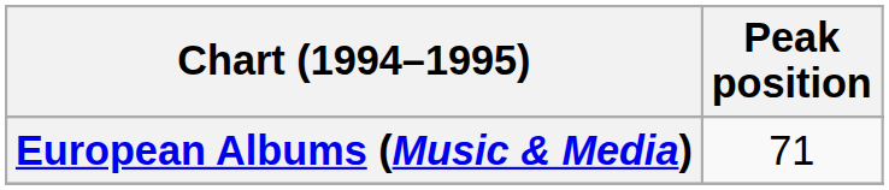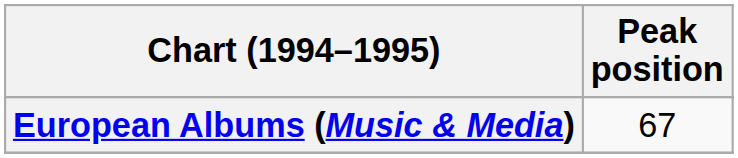European Albums (Music & Media) | Peak position: 71 -> 67
